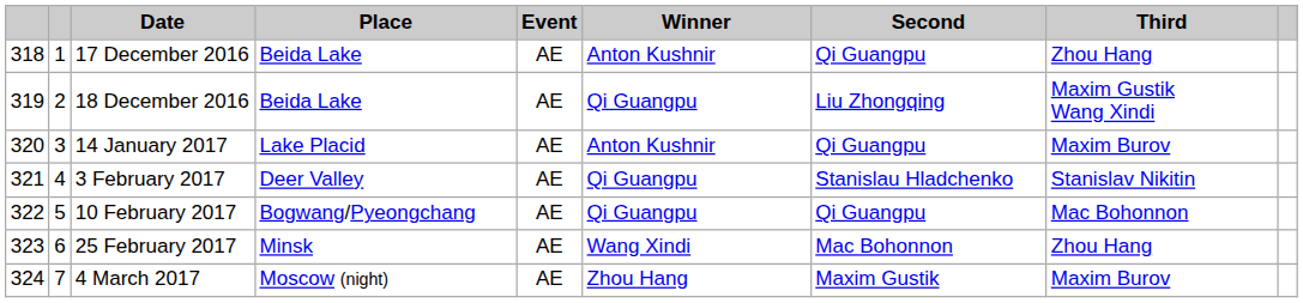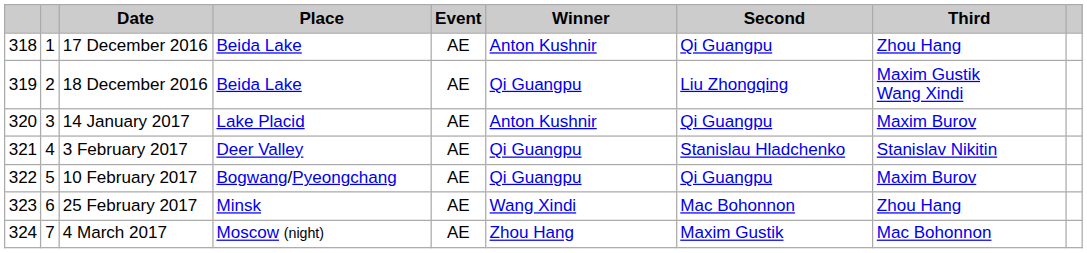10 February 2017 | Third: Mac Bohonnon -> Maxim Burov
4 March 2017 | Third: Maxim Burov -> Mac Bohonnon
